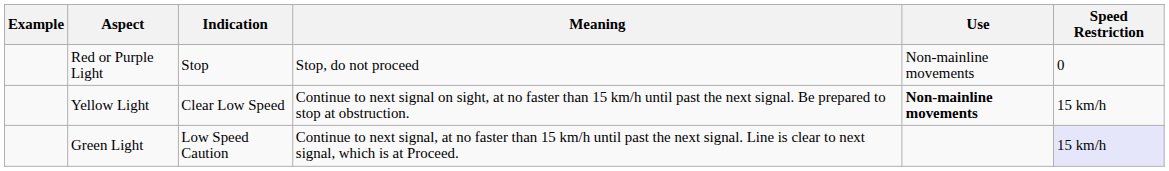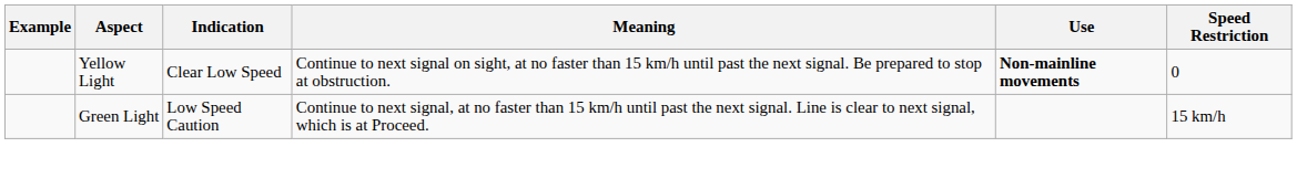- row: Red or Purple Light | Stop | Stop, do not proceed | Non-mainline movements | 0
Yellow Light | Speed Restriction: 15 km/h -> 0
Green Light | Speed Restriction: lavender background -> no background
